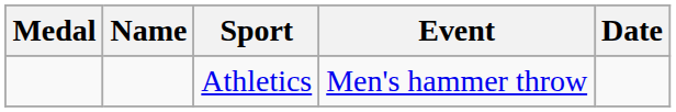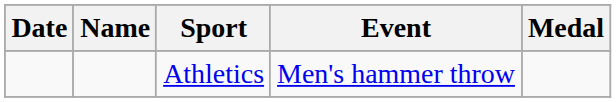columns swapped: Medal <-> Date
